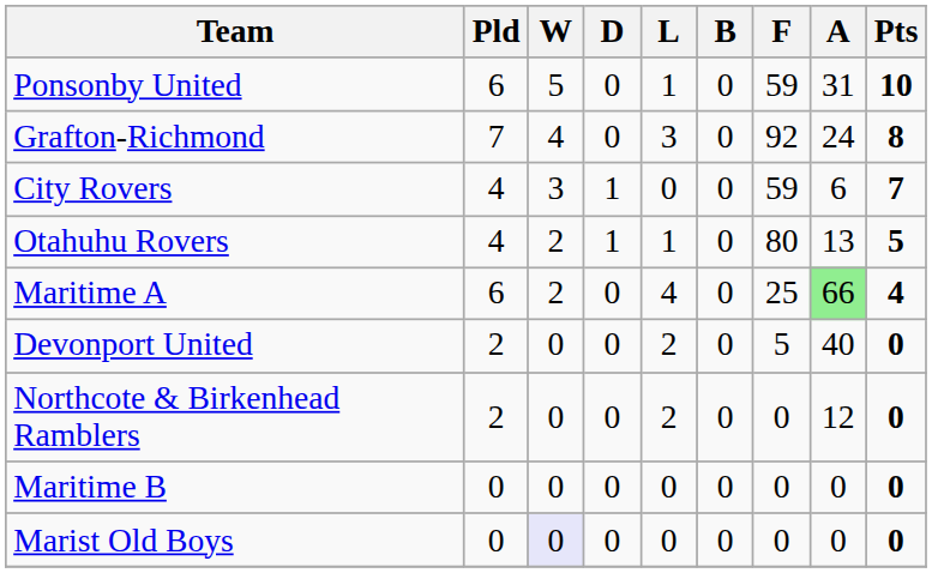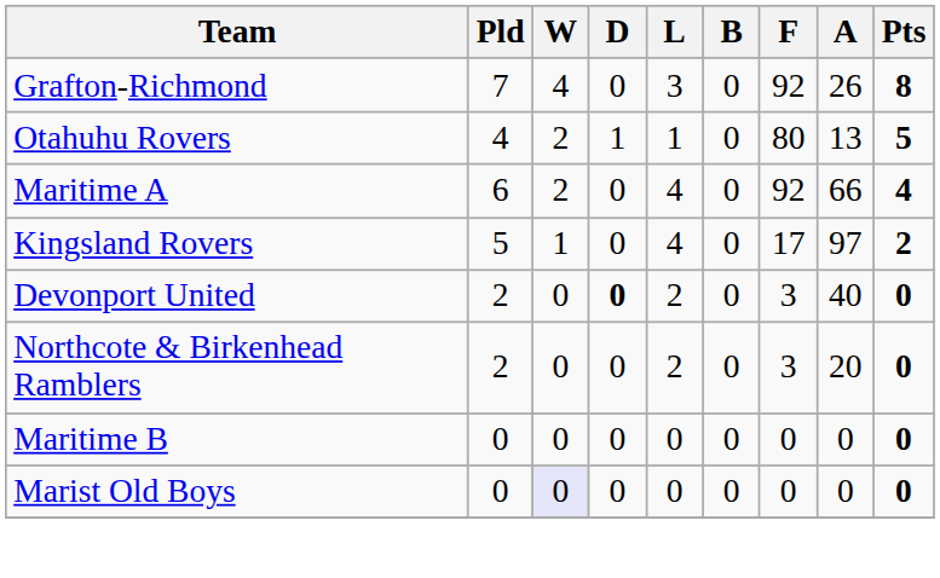- row: Ponsonby United | 6 | 5 | 0 | 1 | 0 | 59 | 31 | 10
Grafton-Richmond | A: 24 -> 26
- row: City Rovers | 4 | 3 | 1 | 0 | 0 | 59 | 6 | 7
Maritime A | F: 25 -> 92
Maritime A | A: lightgreen background -> no background
+ row: Kingsland Rovers | 5 | 1 | 0 | 4 | 0 | 17 | 97 | 2
Devonport United | D: normal -> bold
Devonport United | F: 5 -> 3
Northcote & Birkenhead Ramblers | F: 0 -> 3
Northcote & Birkenhead Ramblers | A: 12 -> 20
